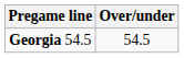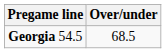Georgia 54.5 | Over/under: 54.5 -> 68.5
